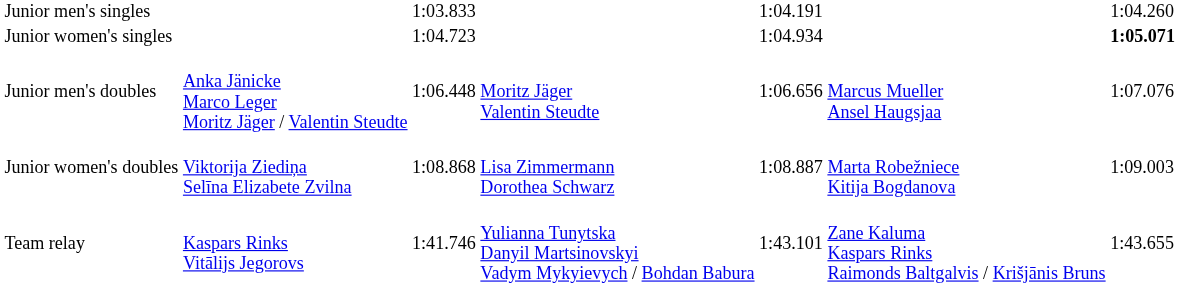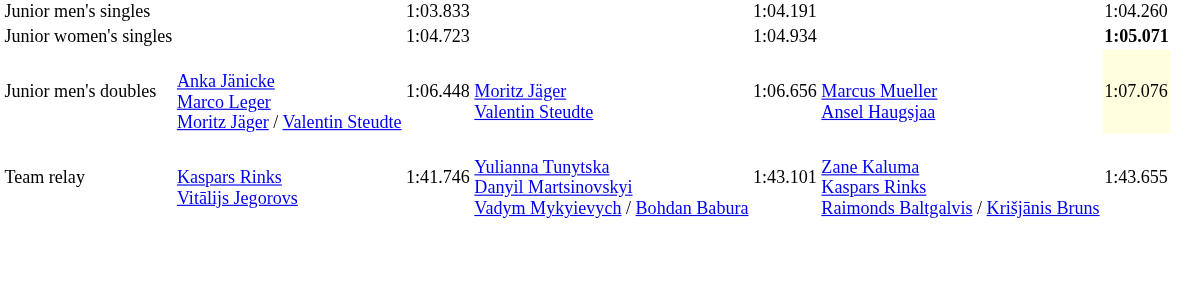Junior men's doubles | column 7: no background -> lightyellow background
- row: Junior women's doubles | Viktorija Ziediņa Selīna Elizabete Zvilna | 1:08.868 | Lisa Zimmermann Dorothea Schwarz | 1:08.887 | Marta Robežniece Kitija Bogdanova | 1:09.003
